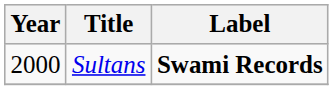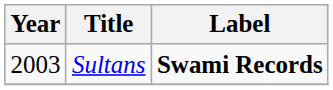Sultans | Year: 2000 -> 2003
